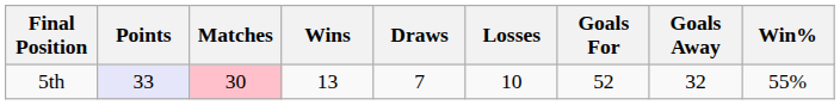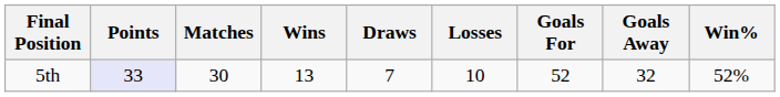5th | Matches: pink background -> no background
5th | Win%: 55% -> 52%
